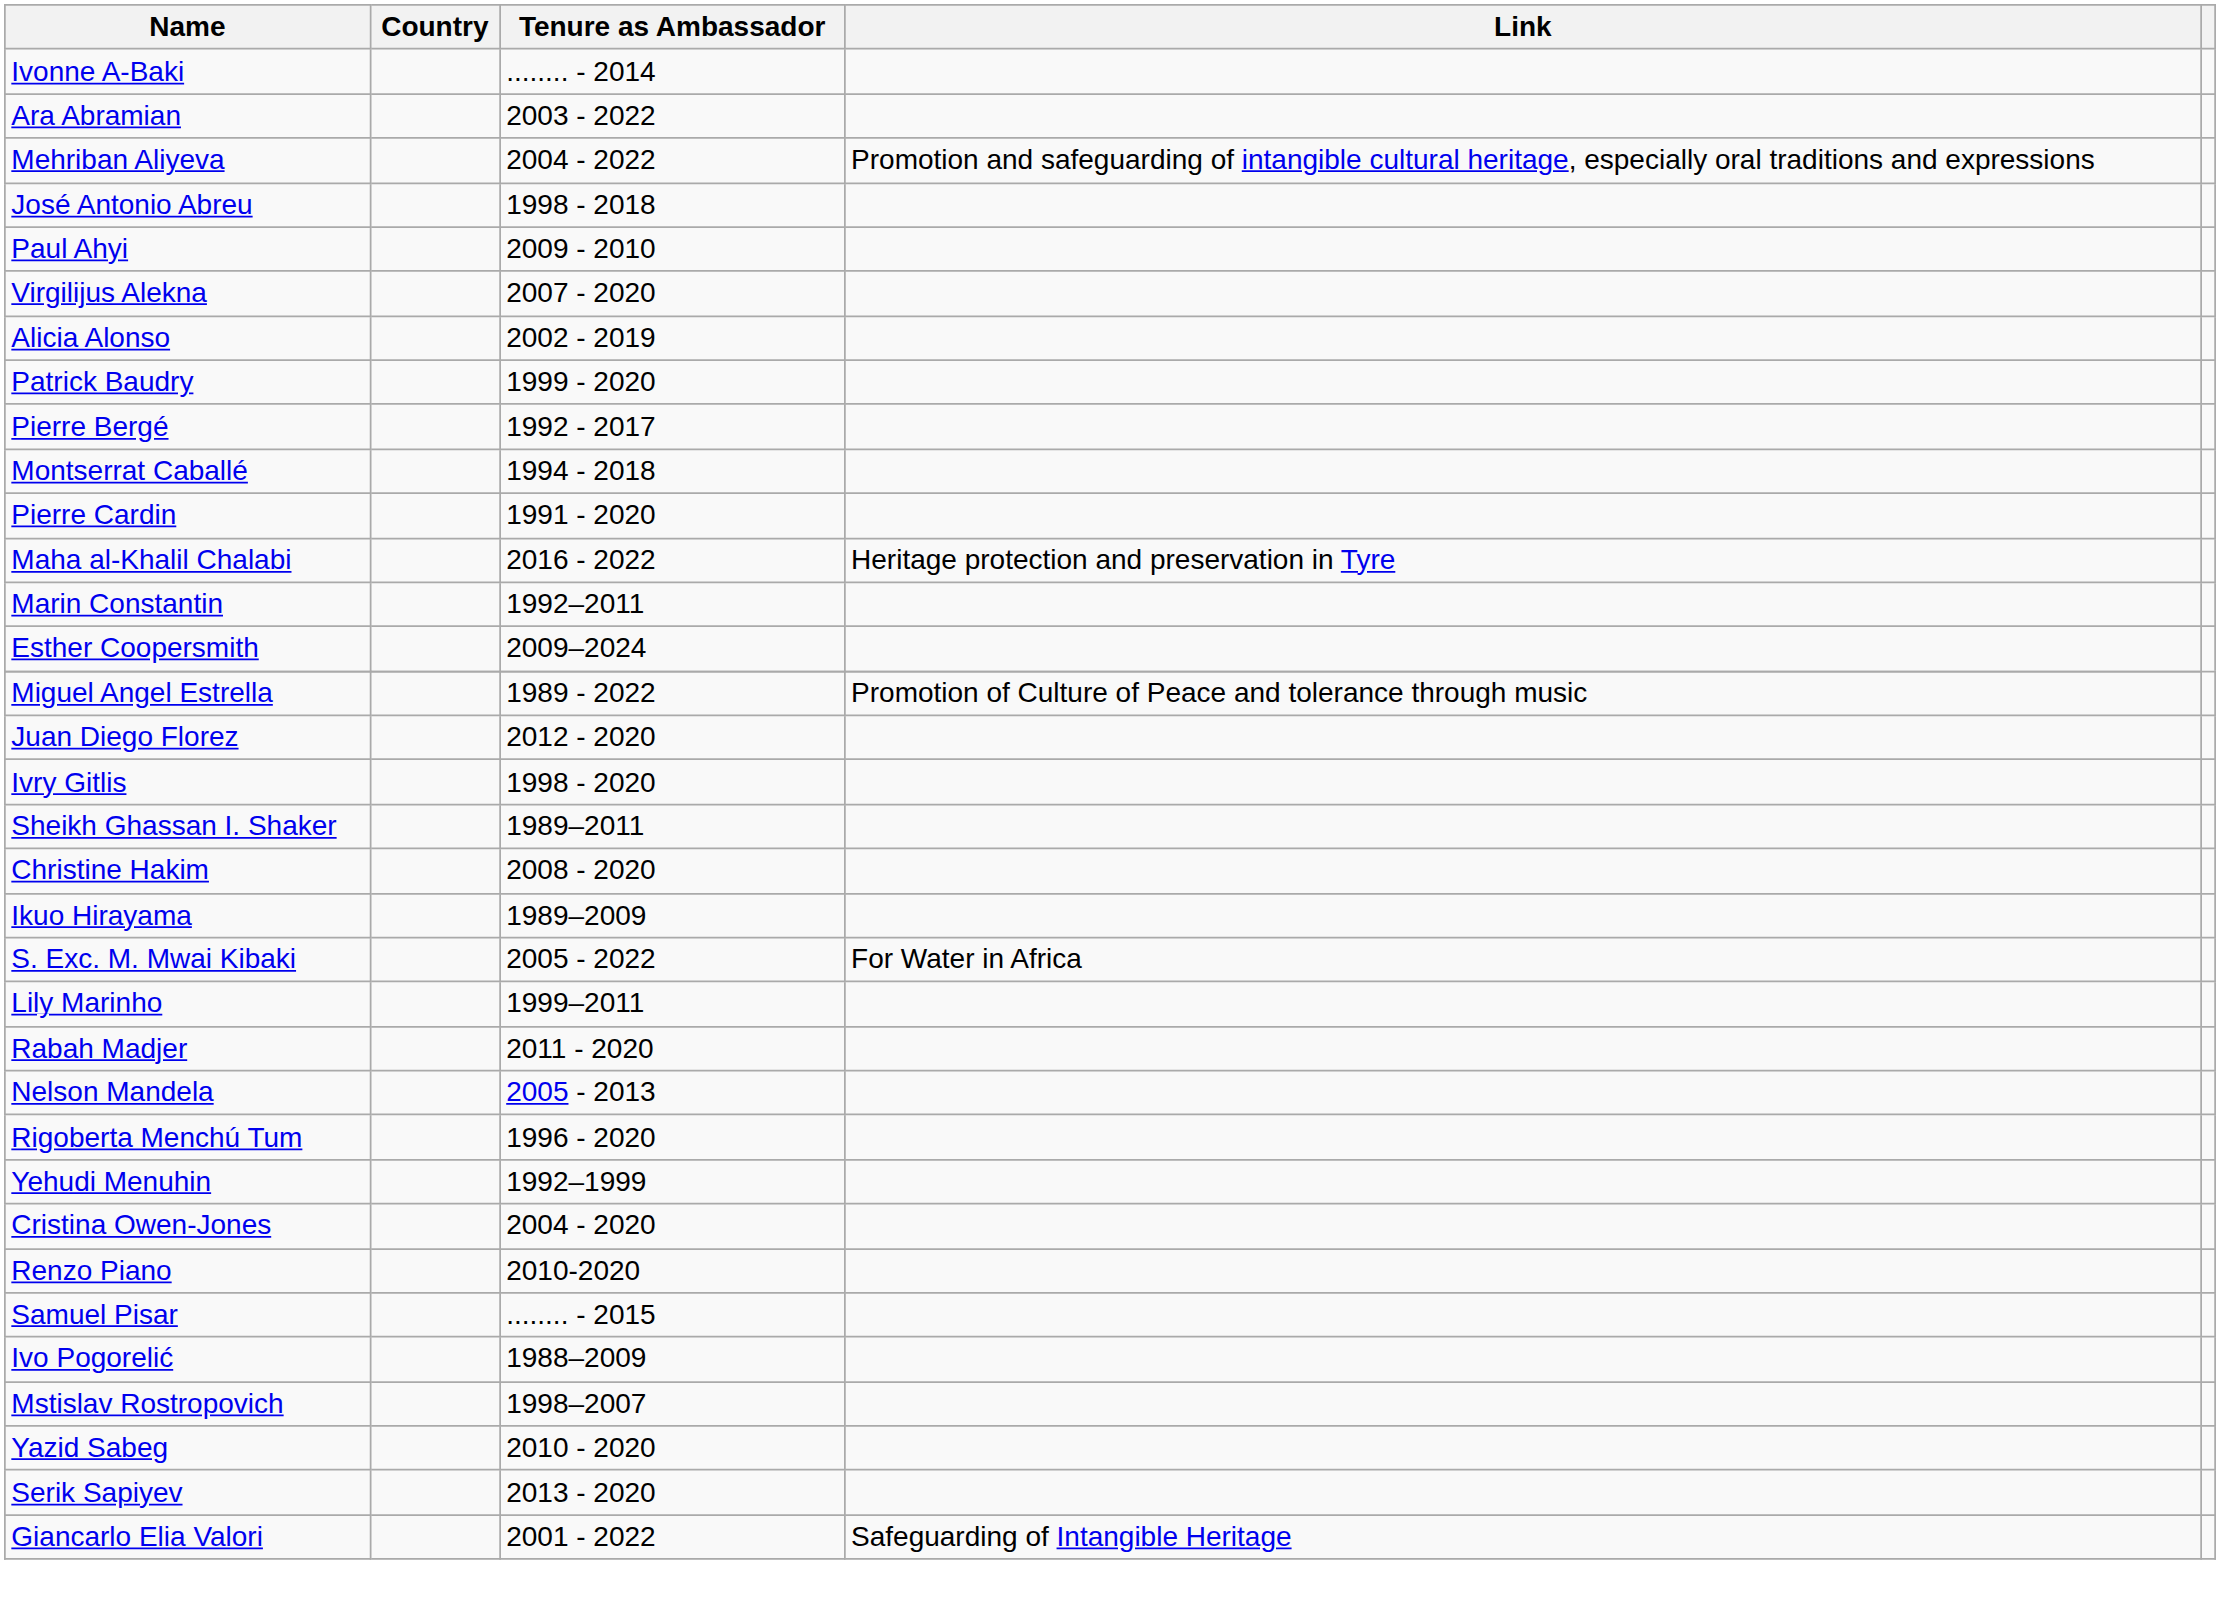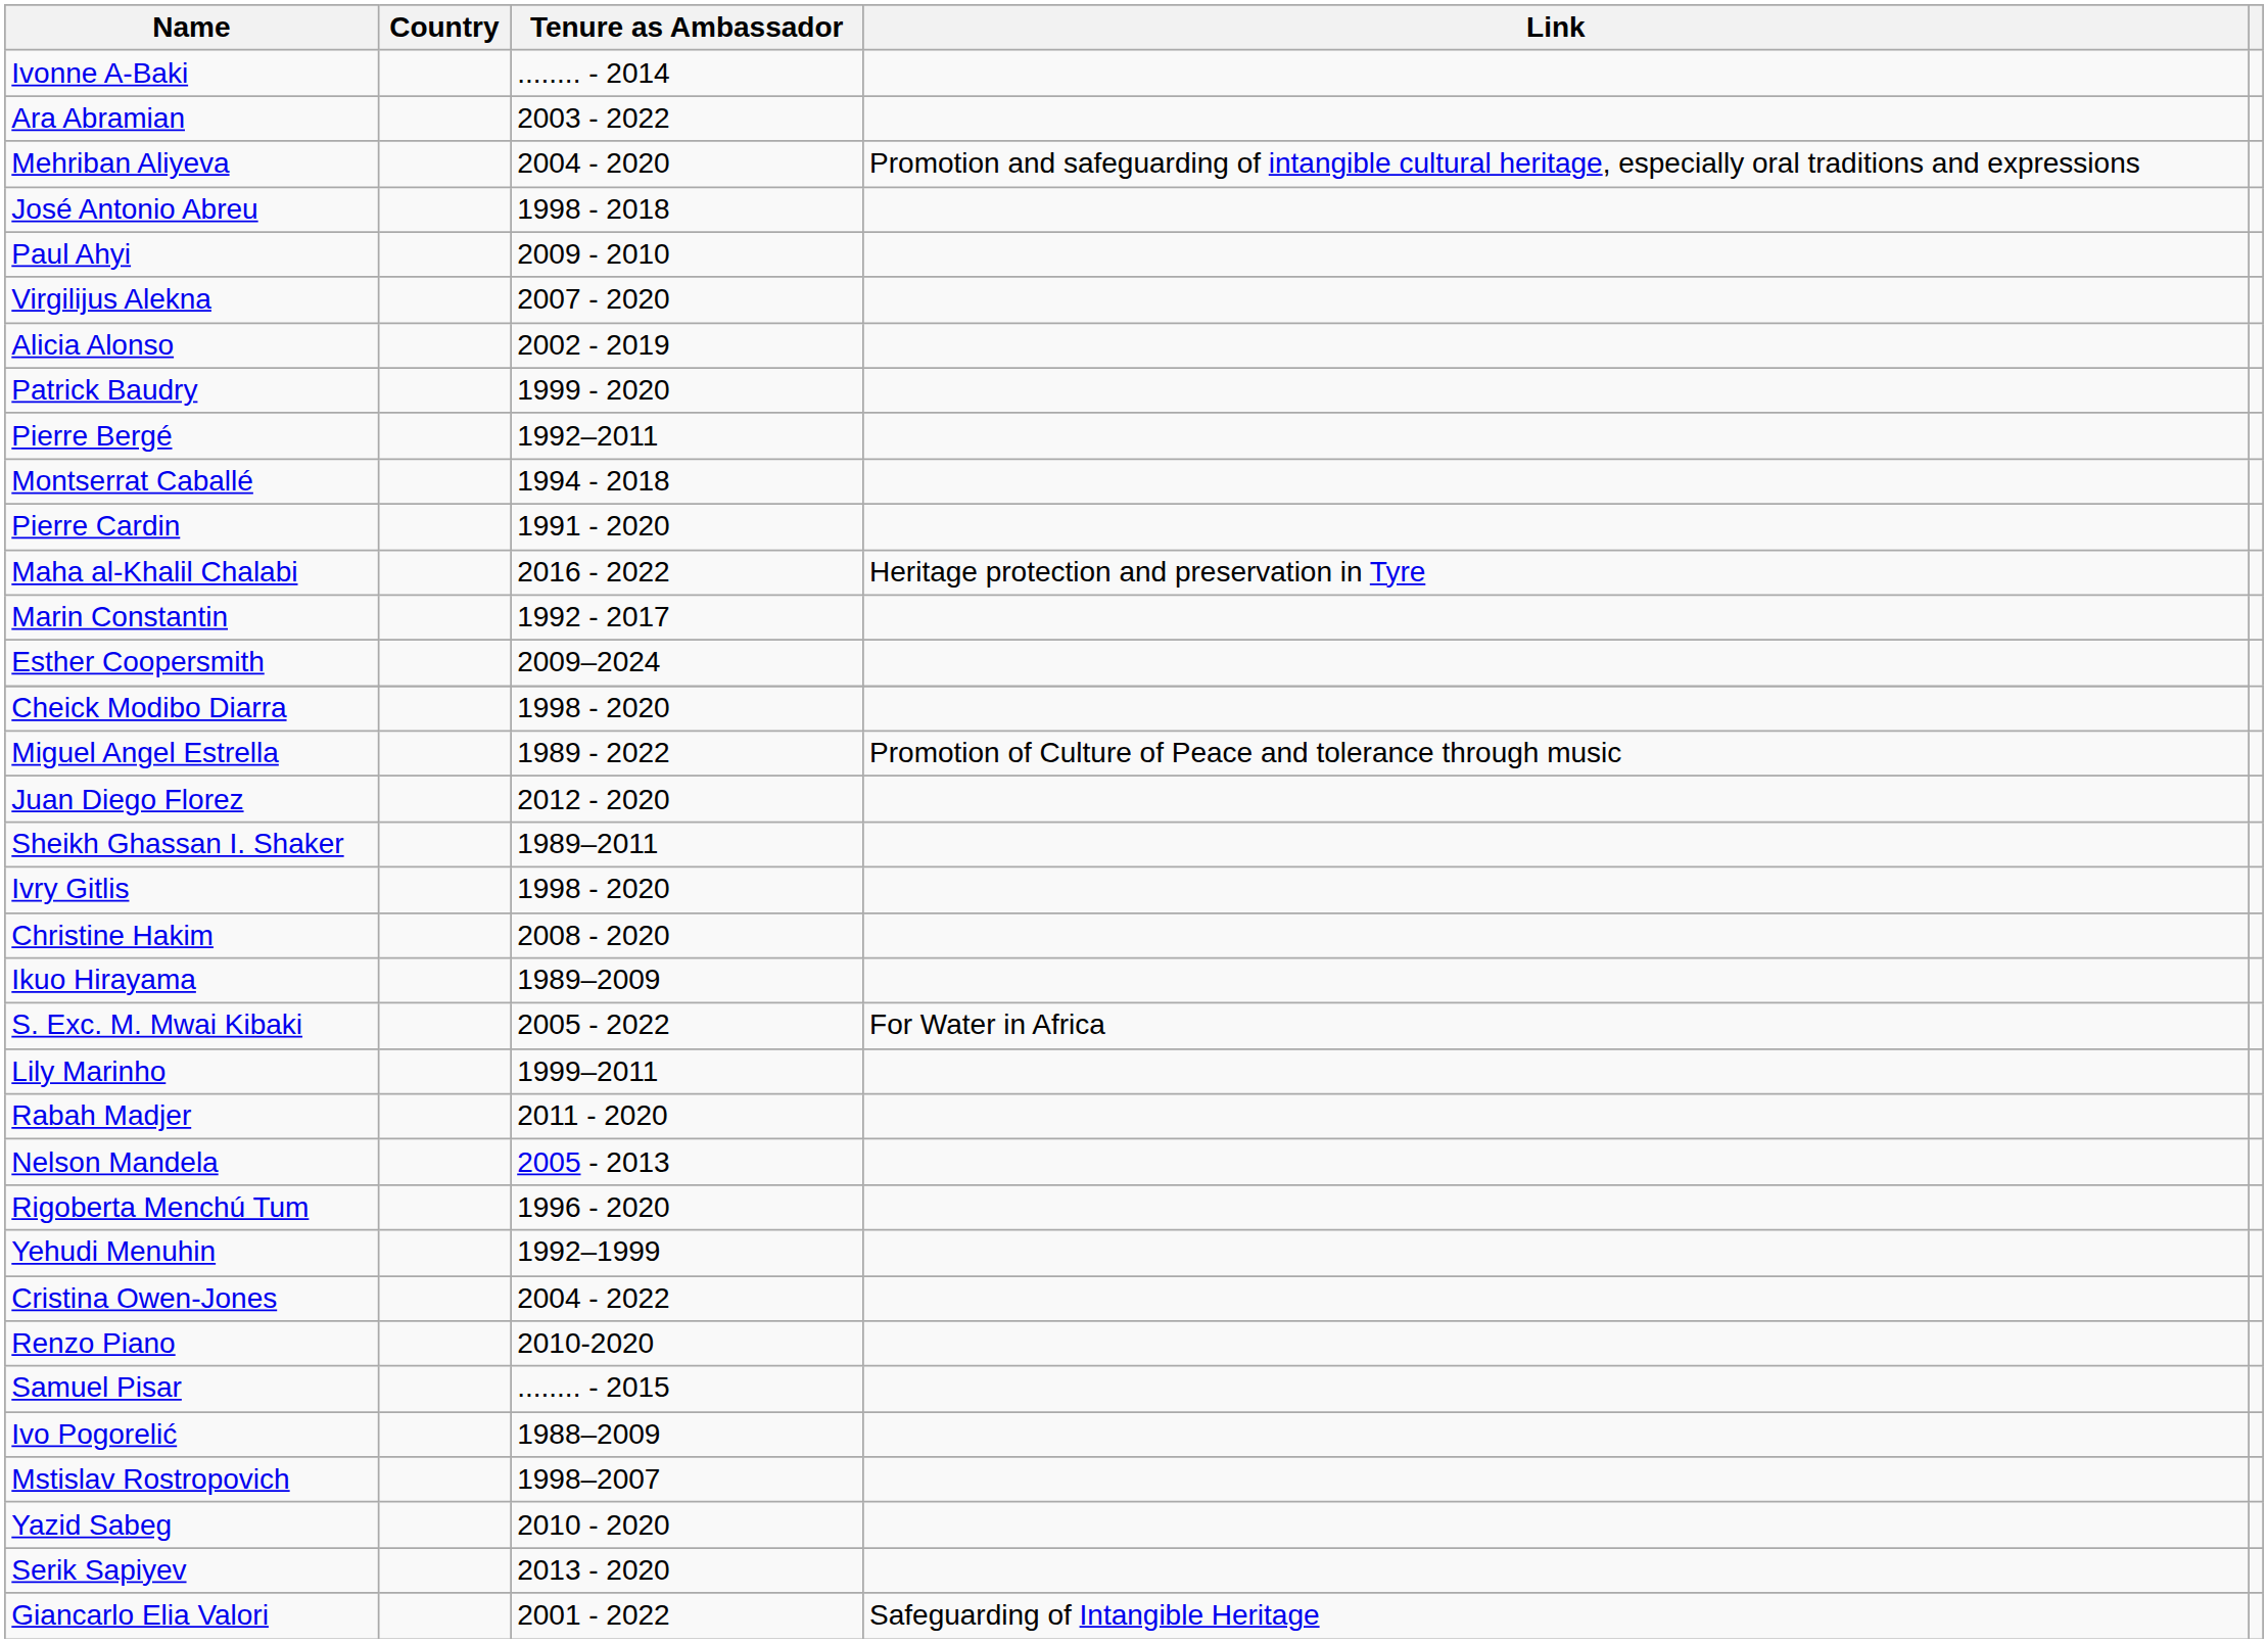Mehriban Aliyeva | Tenure as Ambassador: 2004 - 2022 -> 2004 - 2020
Pierre Bergé | Tenure as Ambassador: 1992 - 2017 -> 1992–2011
Marin Constantin | Tenure as Ambassador: 1992–2011 -> 1992 - 2017
+ row: Cheick Modibo Diarra | 1998 - 2020
rows swapped: Sheikh Ghassan I. Shaker <-> Ivry Gitlis
Cristina Owen-Jones | Tenure as Ambassador: 2004 - 2020 -> 2004 - 2022
